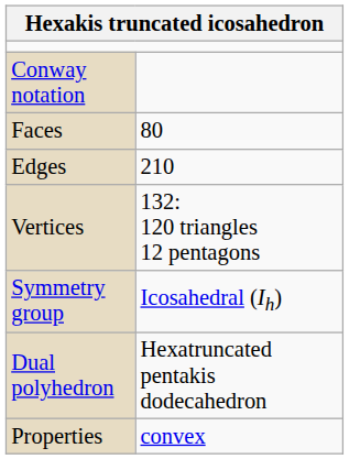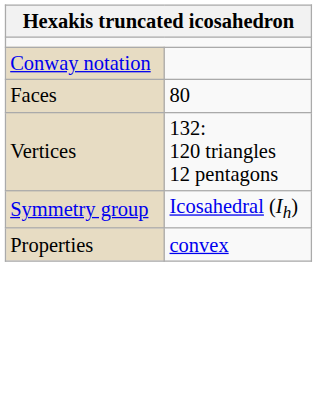- row: Edges | 210
- row: Dual polyhedron | Hexatruncated pentakis dodecahedron
